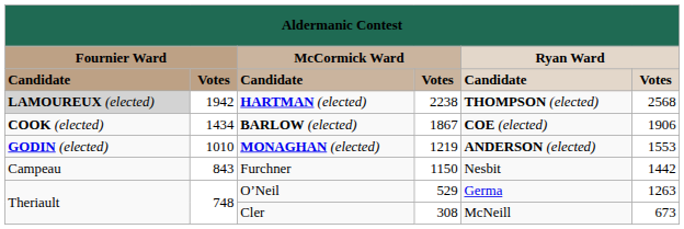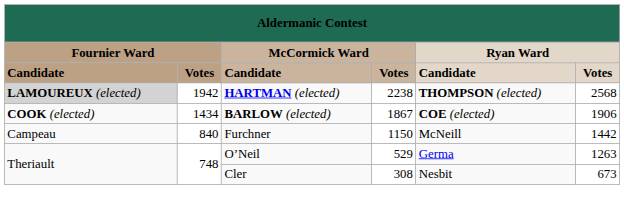- row: GODIN (elected) | 1010 | MONAGHAN (elected) | 1219 | ANDERSON (elected) | 1553
Furchner | column 2: 843 -> 840
Furchner | column 5: Nesbit -> McNeill
Cler | column 5: McNeill -> Nesbit
